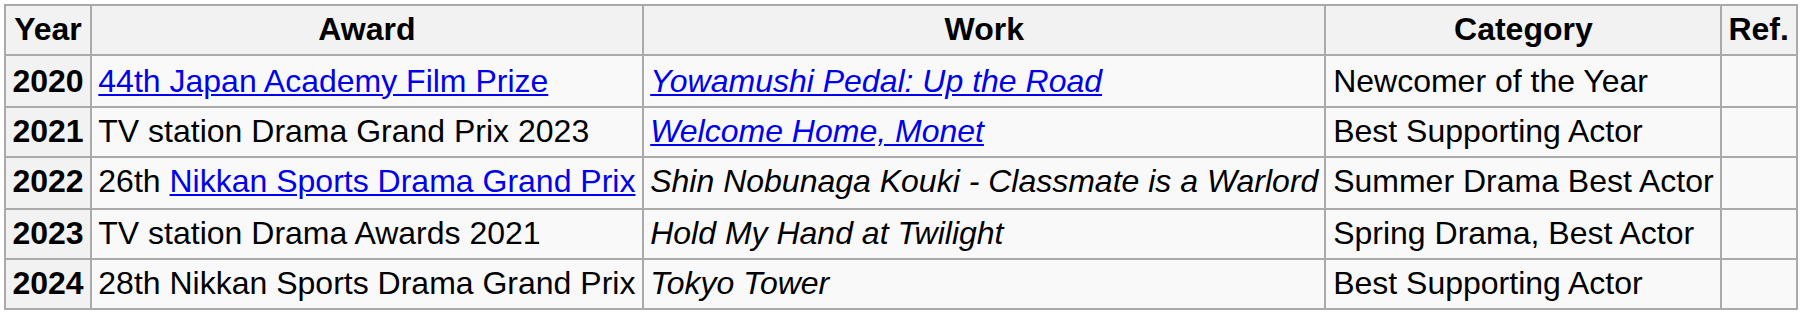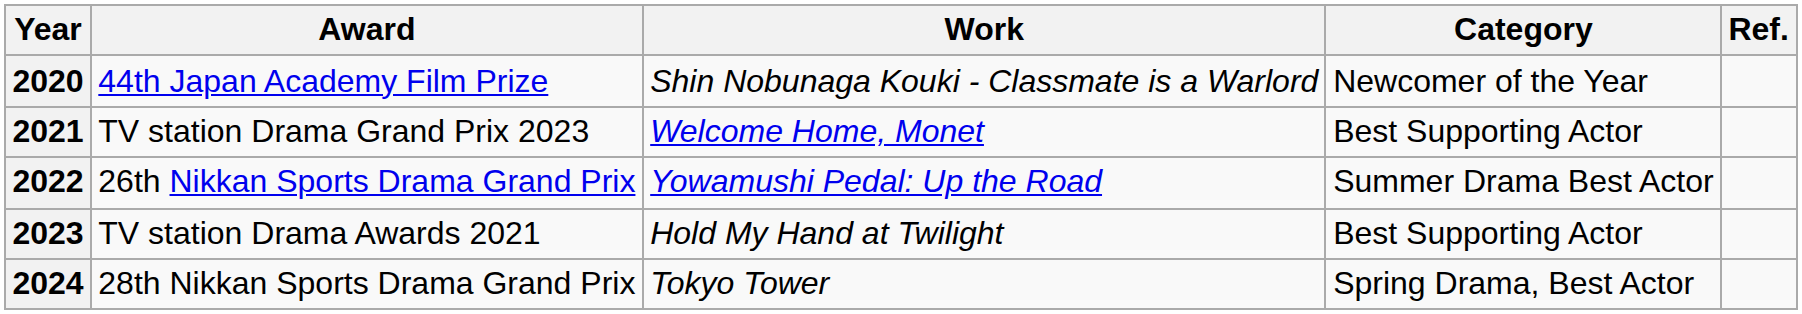2020 | Work: Yowamushi Pedal: Up the Road -> Shin Nobunaga Kouki - Classmate is a Warlord
2022 | Work: Shin Nobunaga Kouki - Classmate is a Warlord -> Yowamushi Pedal: Up the Road
2023 | Category: Spring Drama, Best Actor -> Best Supporting Actor
2024 | Category: Best Supporting Actor -> Spring Drama, Best Actor
